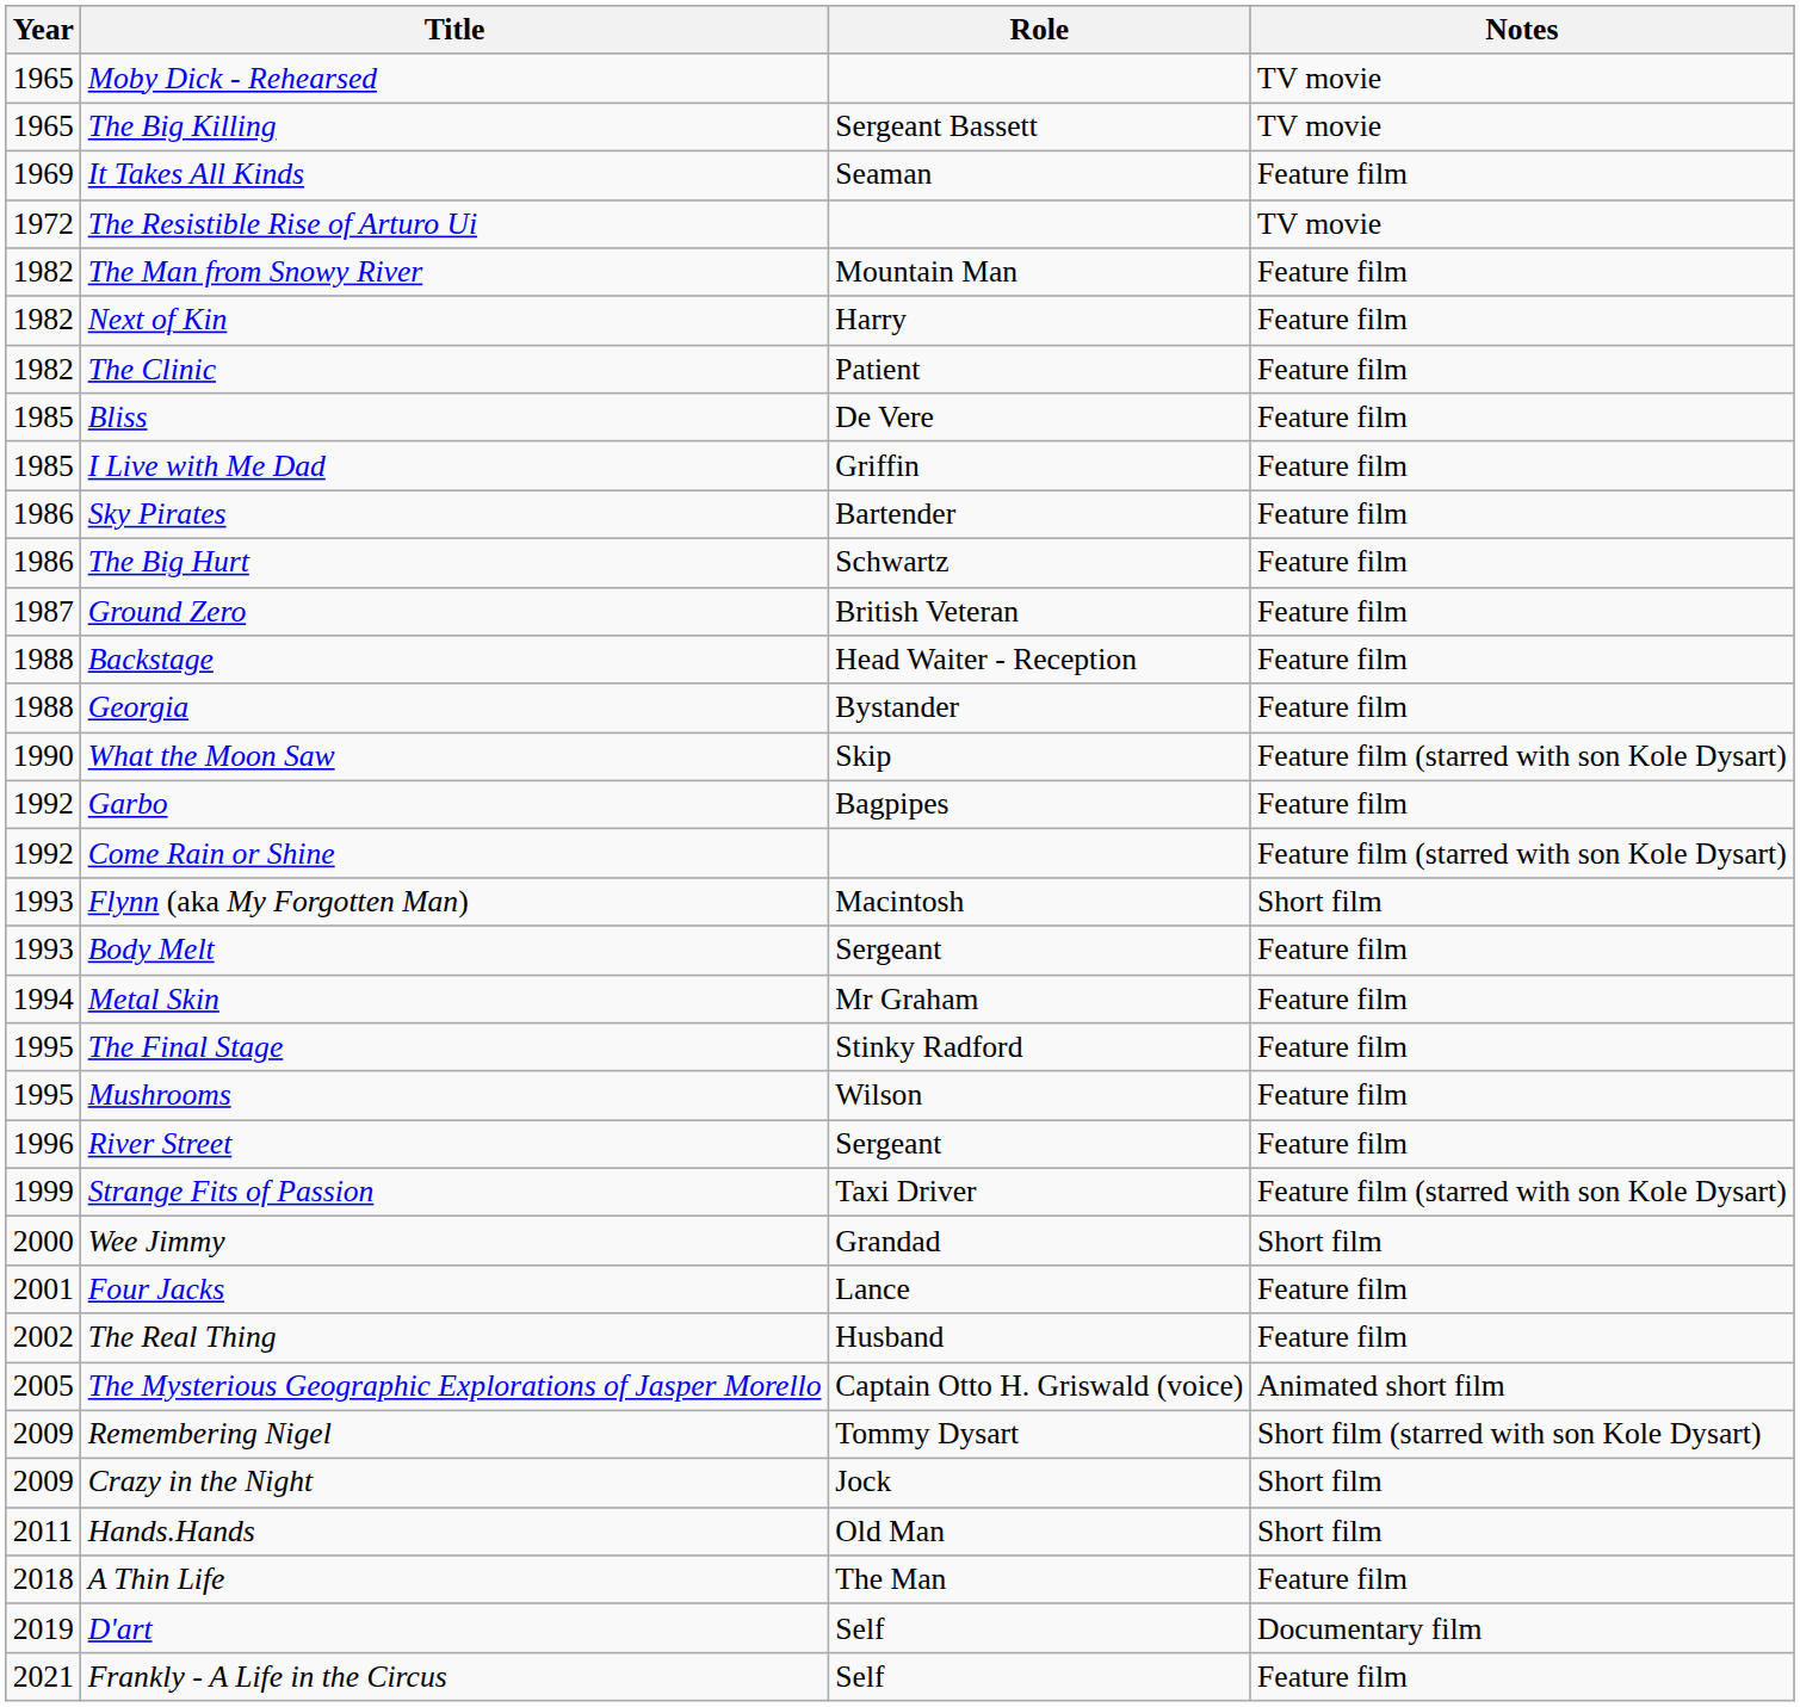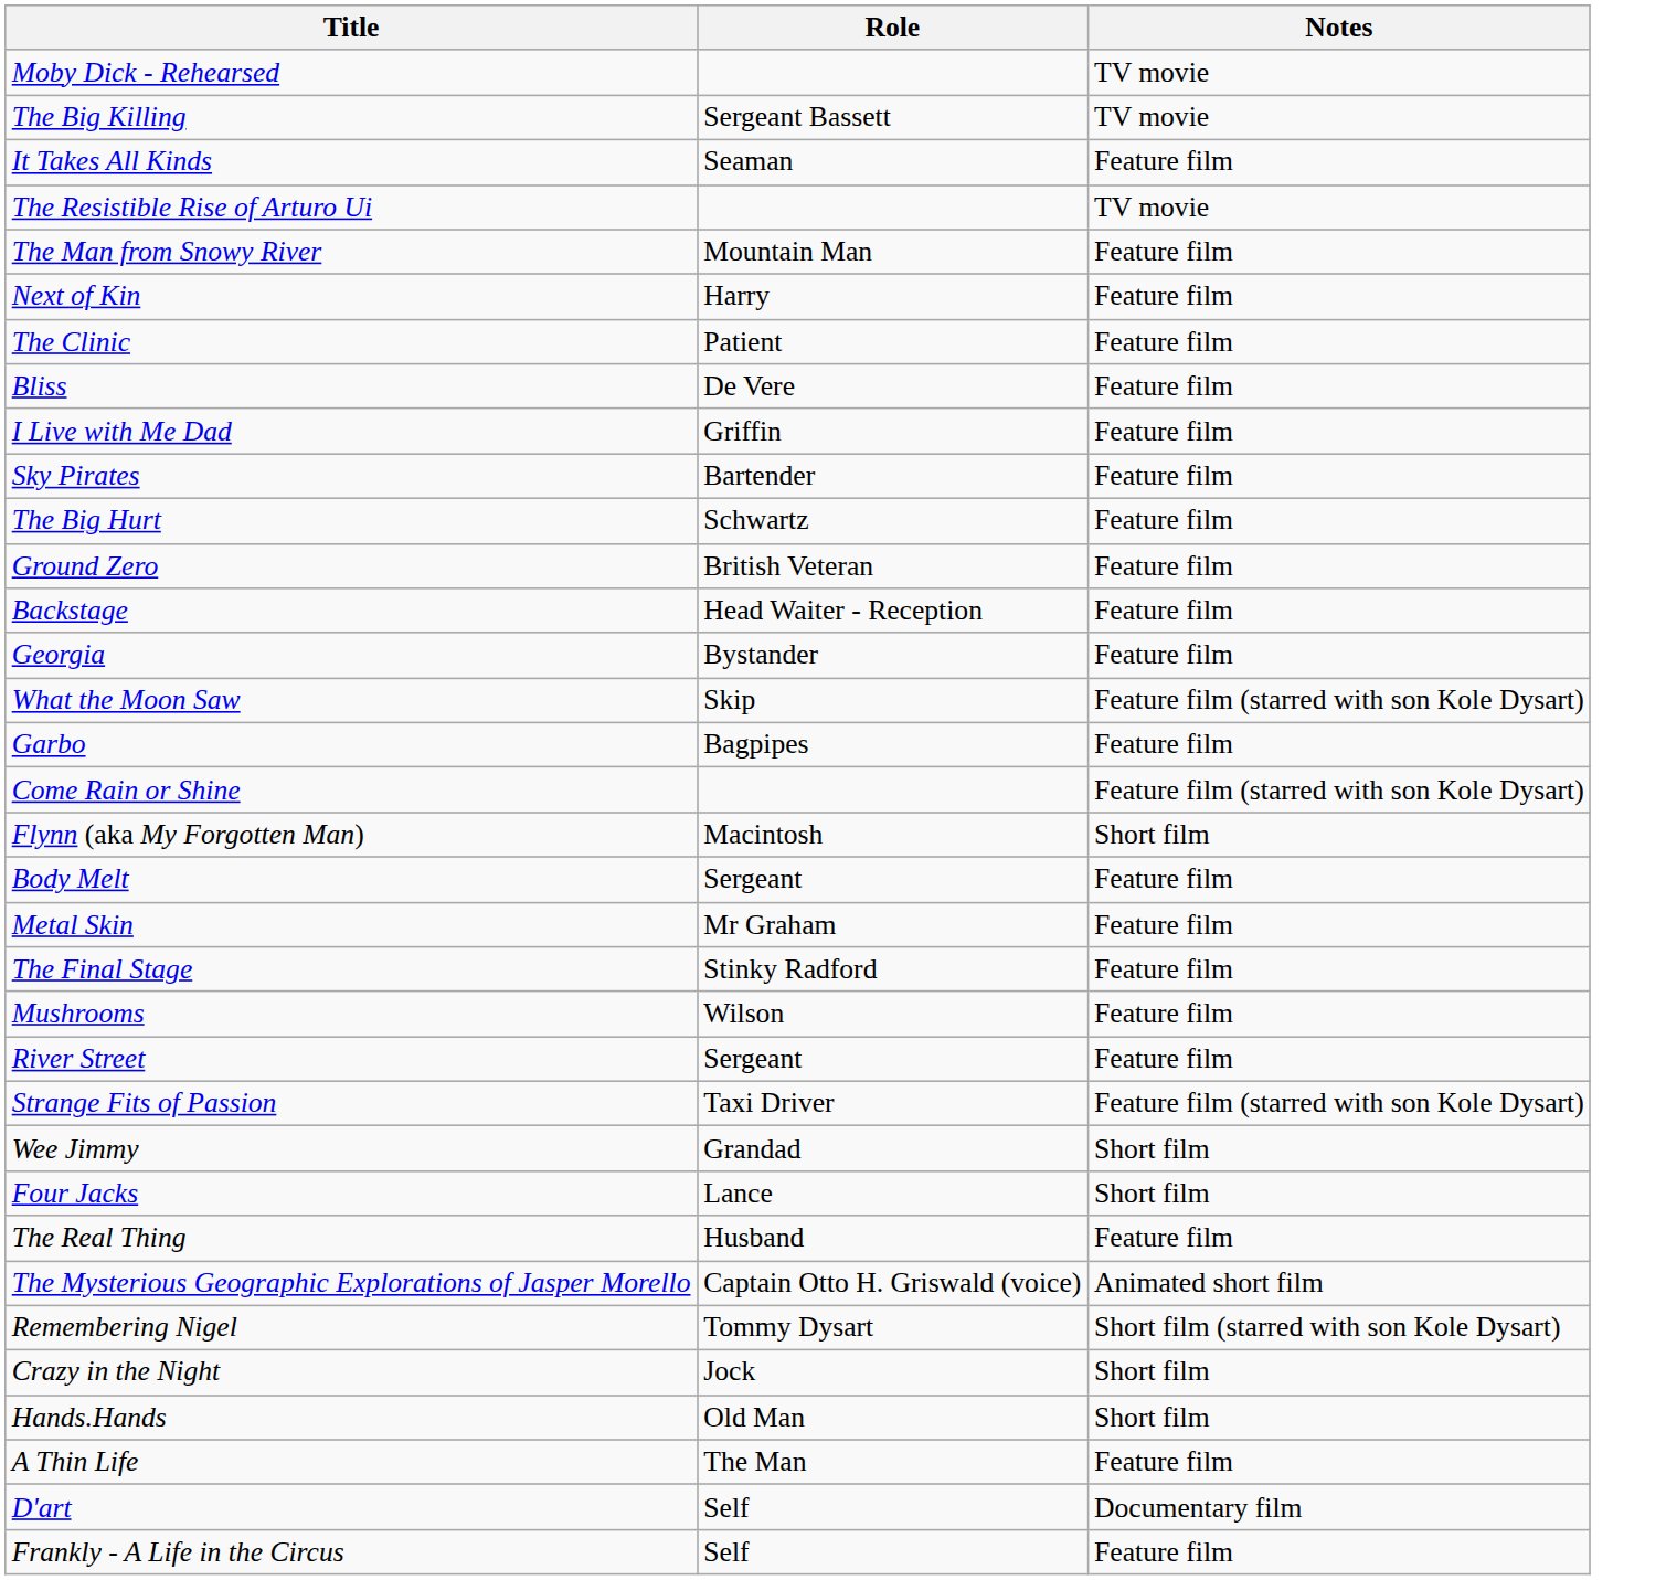- column: Year | 1965 | 1965 | 1969 | 1972 | 1982 | 1982 | 1982 | 1985 | 1985 | 1986 | 1986 | 1987 | 1988 | 1988 | 1990 | 1992 | 1992 | 1993 | 1993 | 1994 | 1995 | 1995 | 1996 | 1999 | 2000 | 2001 | 2002 | 2005 | 2009 | 2009 | 2011 | 2018 | 2019 | 2021
Four Jacks | Notes: Feature film -> Short film
